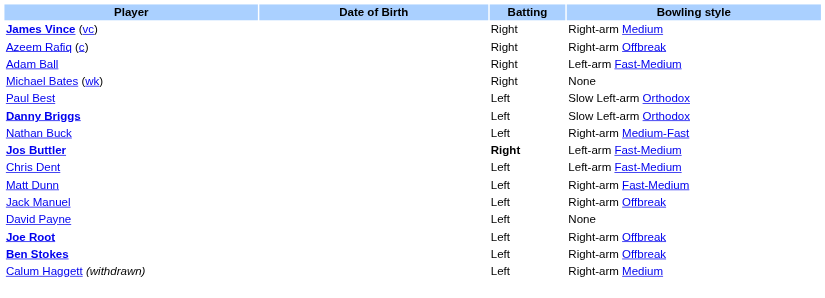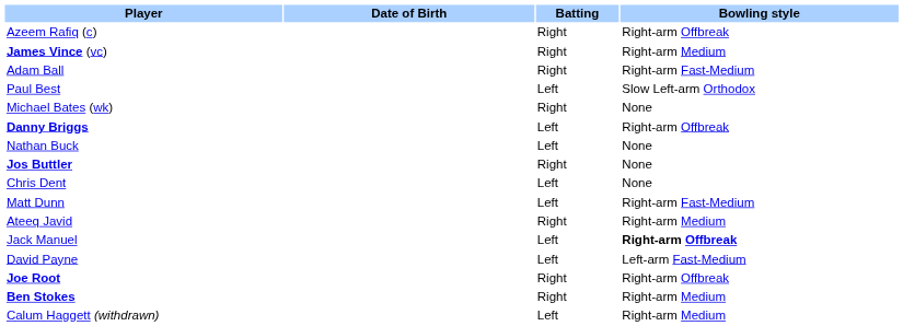rows swapped: Azeem Rafiq (c) <-> James Vince (vc)
Adam Ball | Bowling style: Left-arm Fast-Medium -> Right-arm Fast-Medium
rows swapped: Michael Bates (wk) <-> Paul Best
Danny Briggs | Bowling style: Slow Left-arm Orthodox -> Right-arm Offbreak
Nathan Buck | Bowling style: Right-arm Medium-Fast -> None
Jos Buttler | Batting: bold -> normal
Jos Buttler | Bowling style: Left-arm Fast-Medium -> None
Chris Dent | Bowling style: Left-arm Fast-Medium -> None
+ row: Ateeq Javid | Right | Right-arm Medium
Jack Manuel | Bowling style: normal -> bold
David Payne | Bowling style: None -> Left-arm Fast-Medium
Joe Root | Batting: Left -> Right
Ben Stokes | Batting: Left -> Right
Ben Stokes | Bowling style: Right-arm Offbreak -> Right-arm Medium
